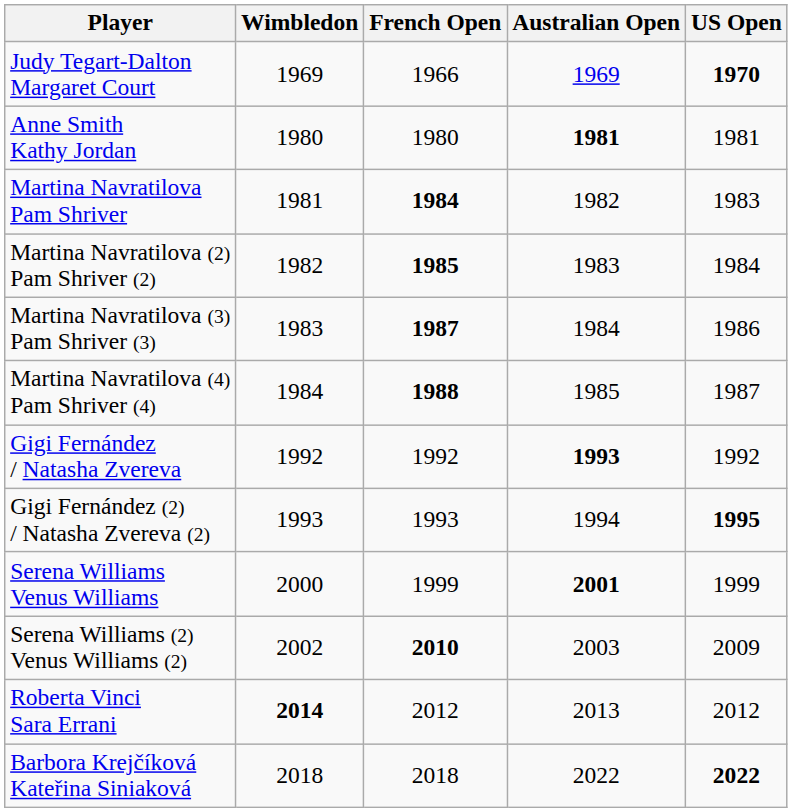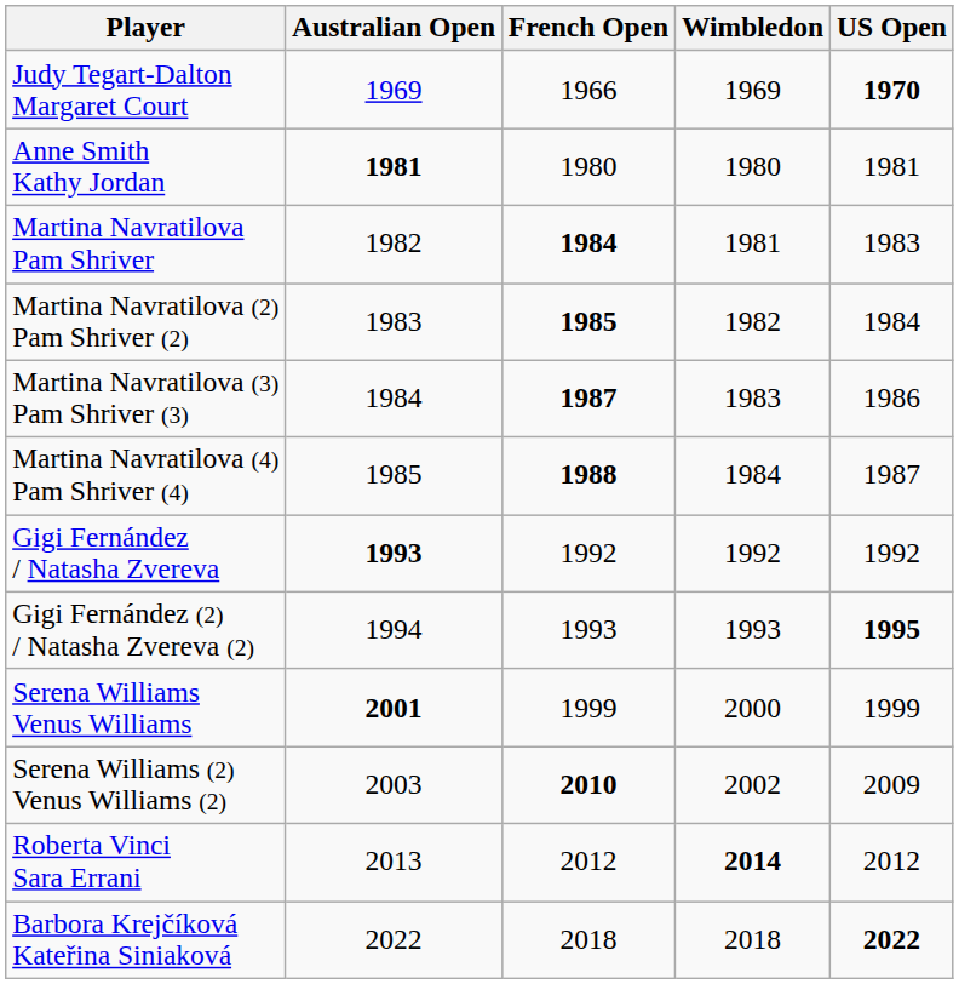columns swapped: Australian Open <-> Wimbledon
